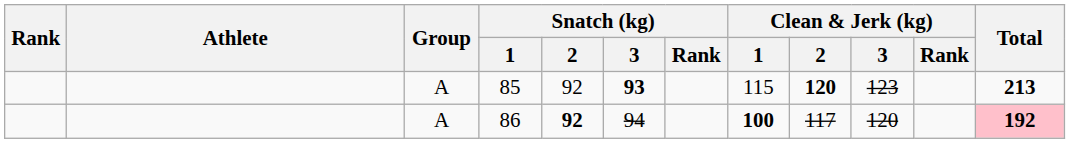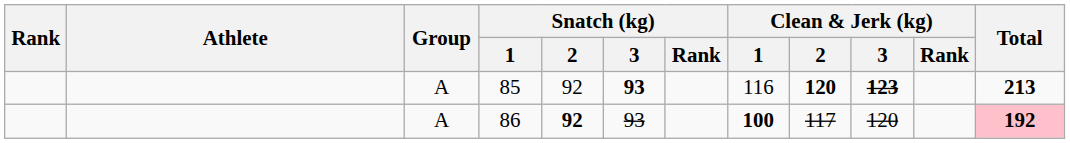85 | Clean & Jerk (kg) / 1: 115 -> 116
85 | Clean & Jerk (kg) / 3: normal -> bold
86 | Snatch (kg) / 3: 94 -> 93
